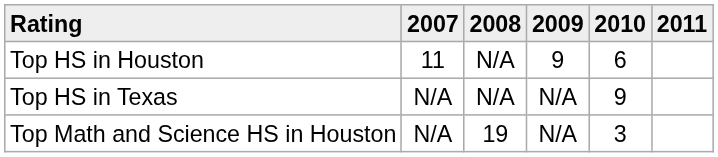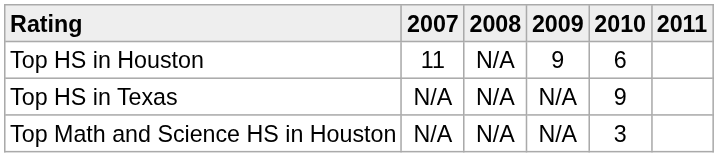Top Math and Science HS in Houston | 2008: 19 -> N/A
